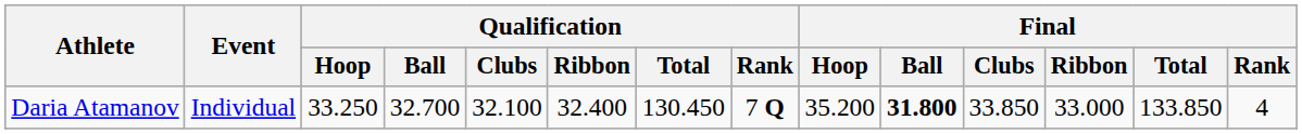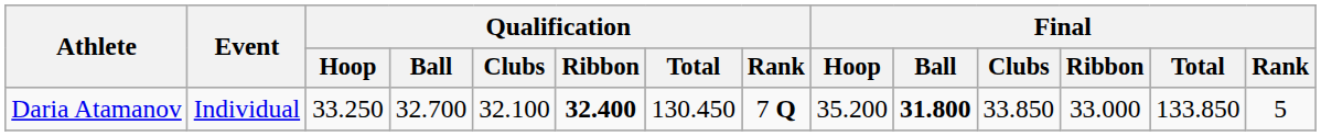Daria Atamanov | Qualification / Ribbon: normal -> bold
Daria Atamanov | Final / Rank: 4 -> 5
